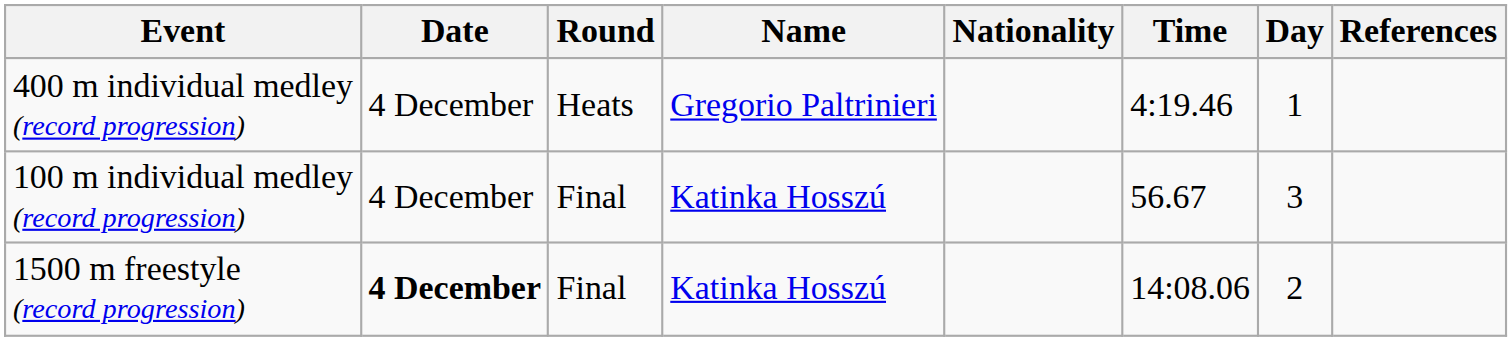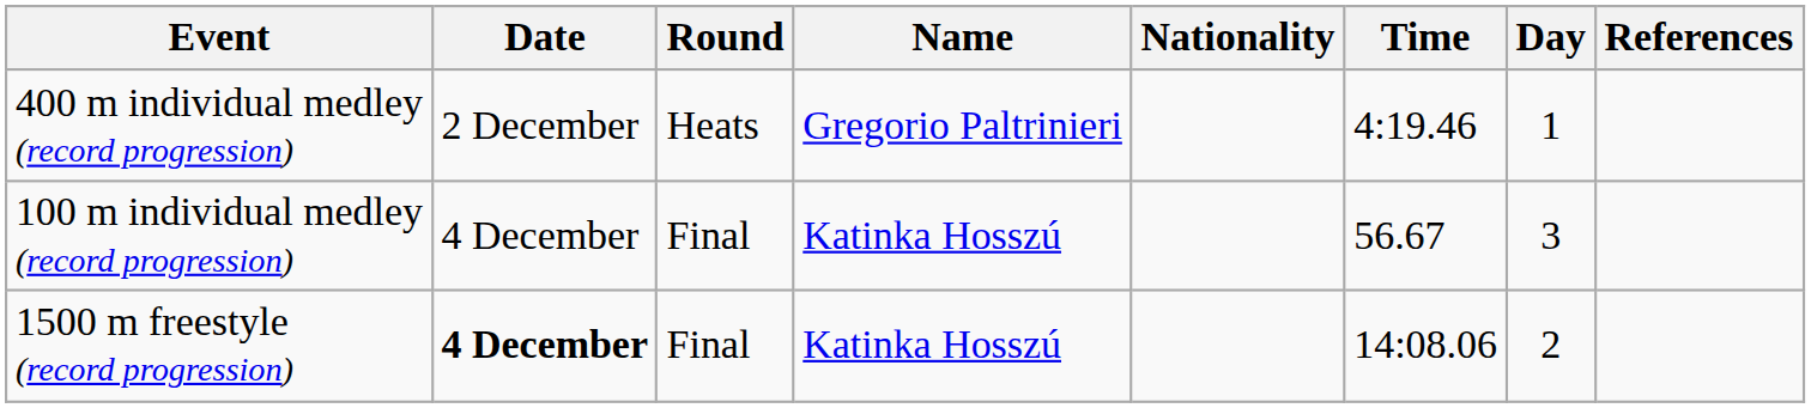400 m individual medley (record progression) | Date: 4 December -> 2 December
